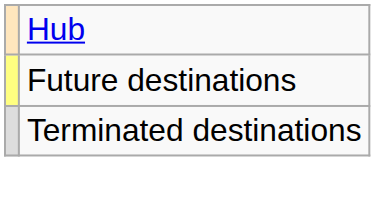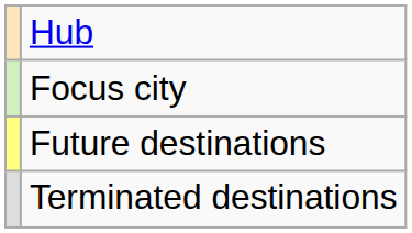+ row: Focus city
